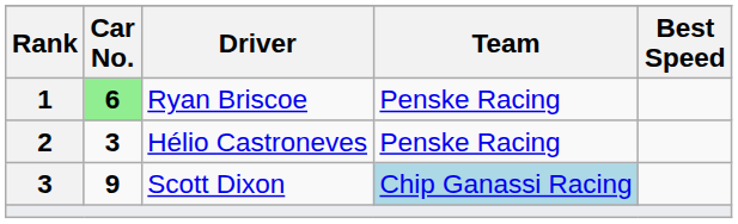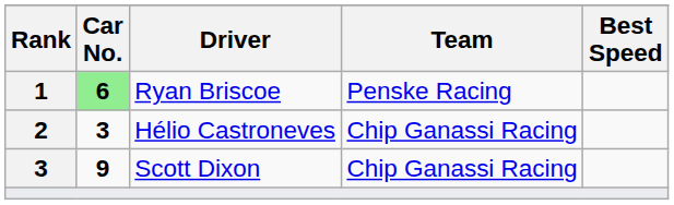Hélio Castroneves | Team: Penske Racing -> Chip Ganassi Racing
Scott Dixon | Team: lightblue background -> no background
